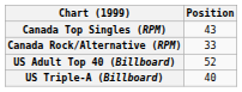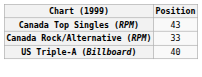- row: US Adult Top 40 (Billboard) | 52
